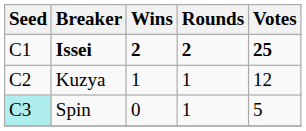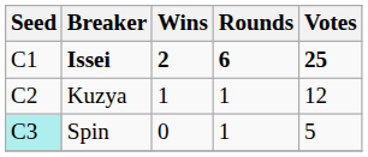Issei | Rounds: 2 -> 6
